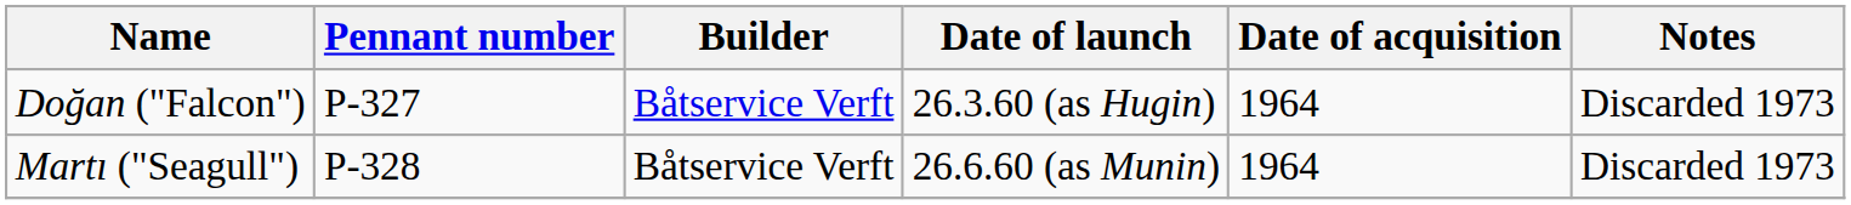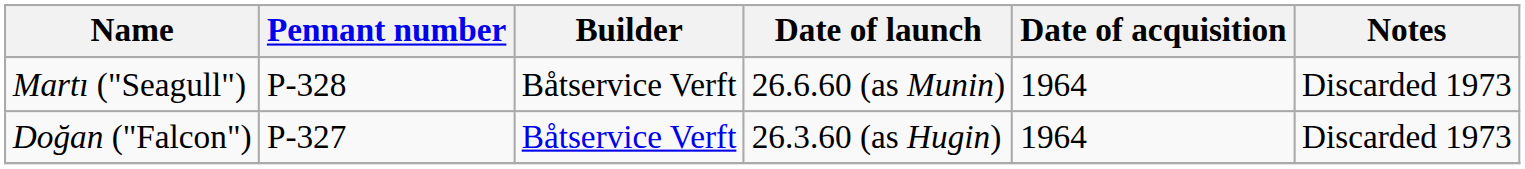rows swapped: Doğan ("Falcon") <-> Martı ("Seagull")
